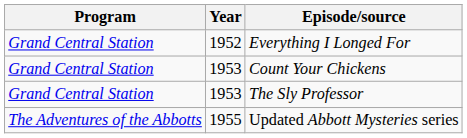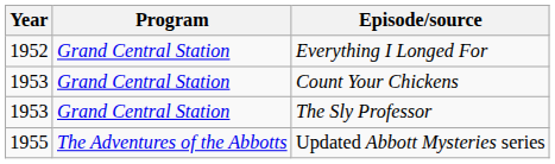columns swapped: Year <-> Program
